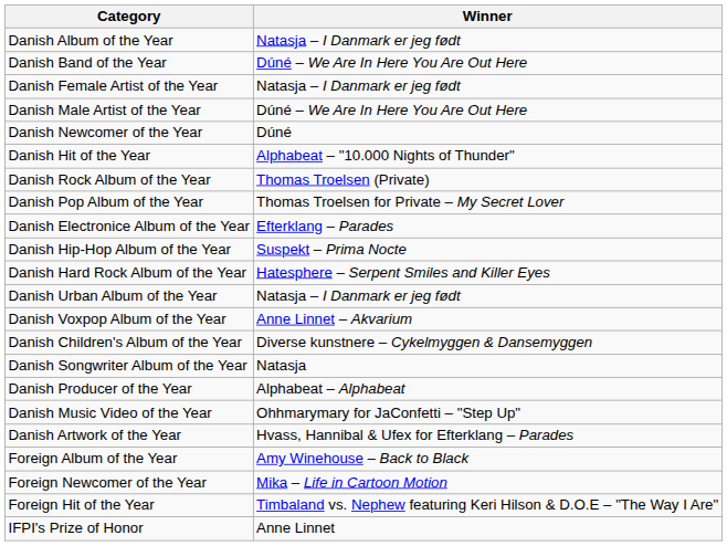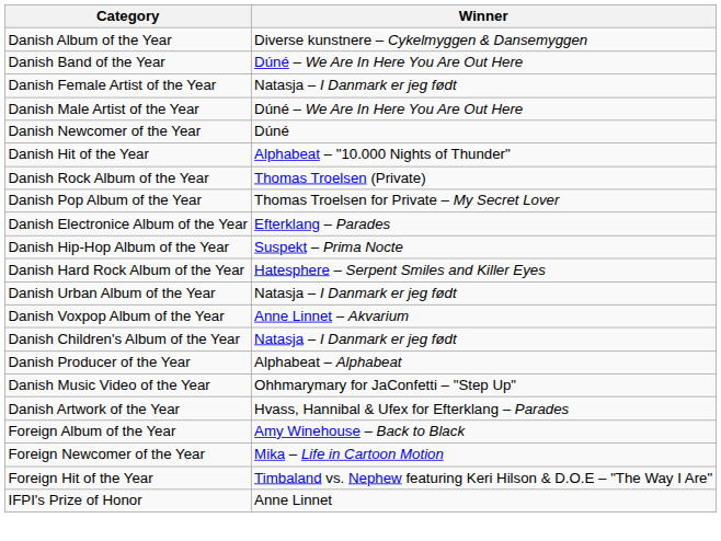Danish Album of the Year | Winner: Natasja – I Danmark er jeg født -> Diverse kunstnere – Cykelmyggen & Dansemyggen
Danish Children's Album of the Year | Winner: Diverse kunstnere – Cykelmyggen & Dansemyggen -> Natasja – I Danmark er jeg født
- row: Danish Songwriter Album of the Year | Natasja
